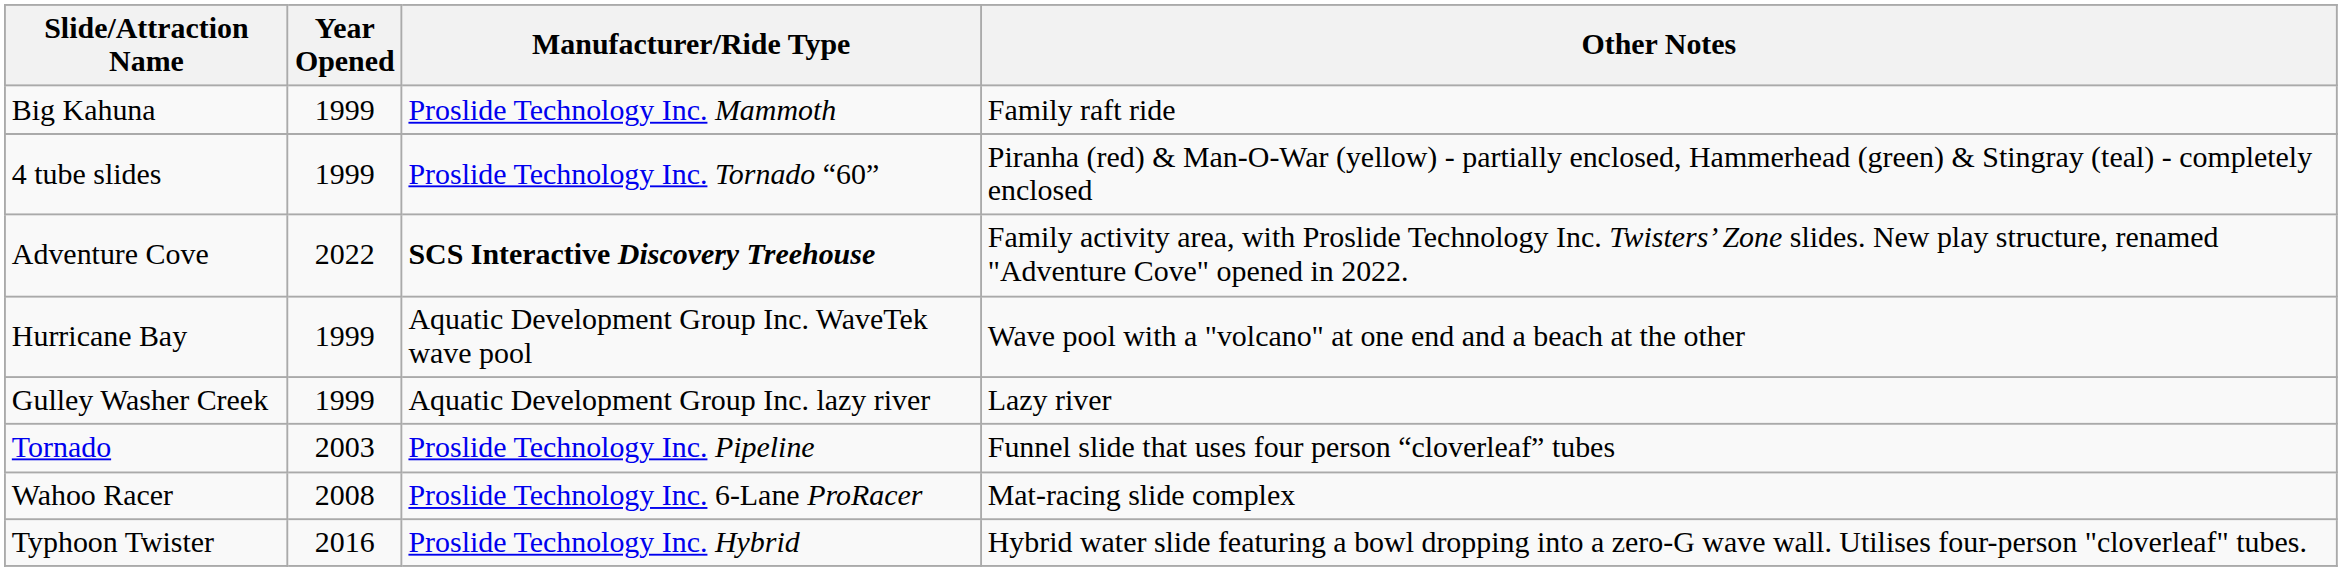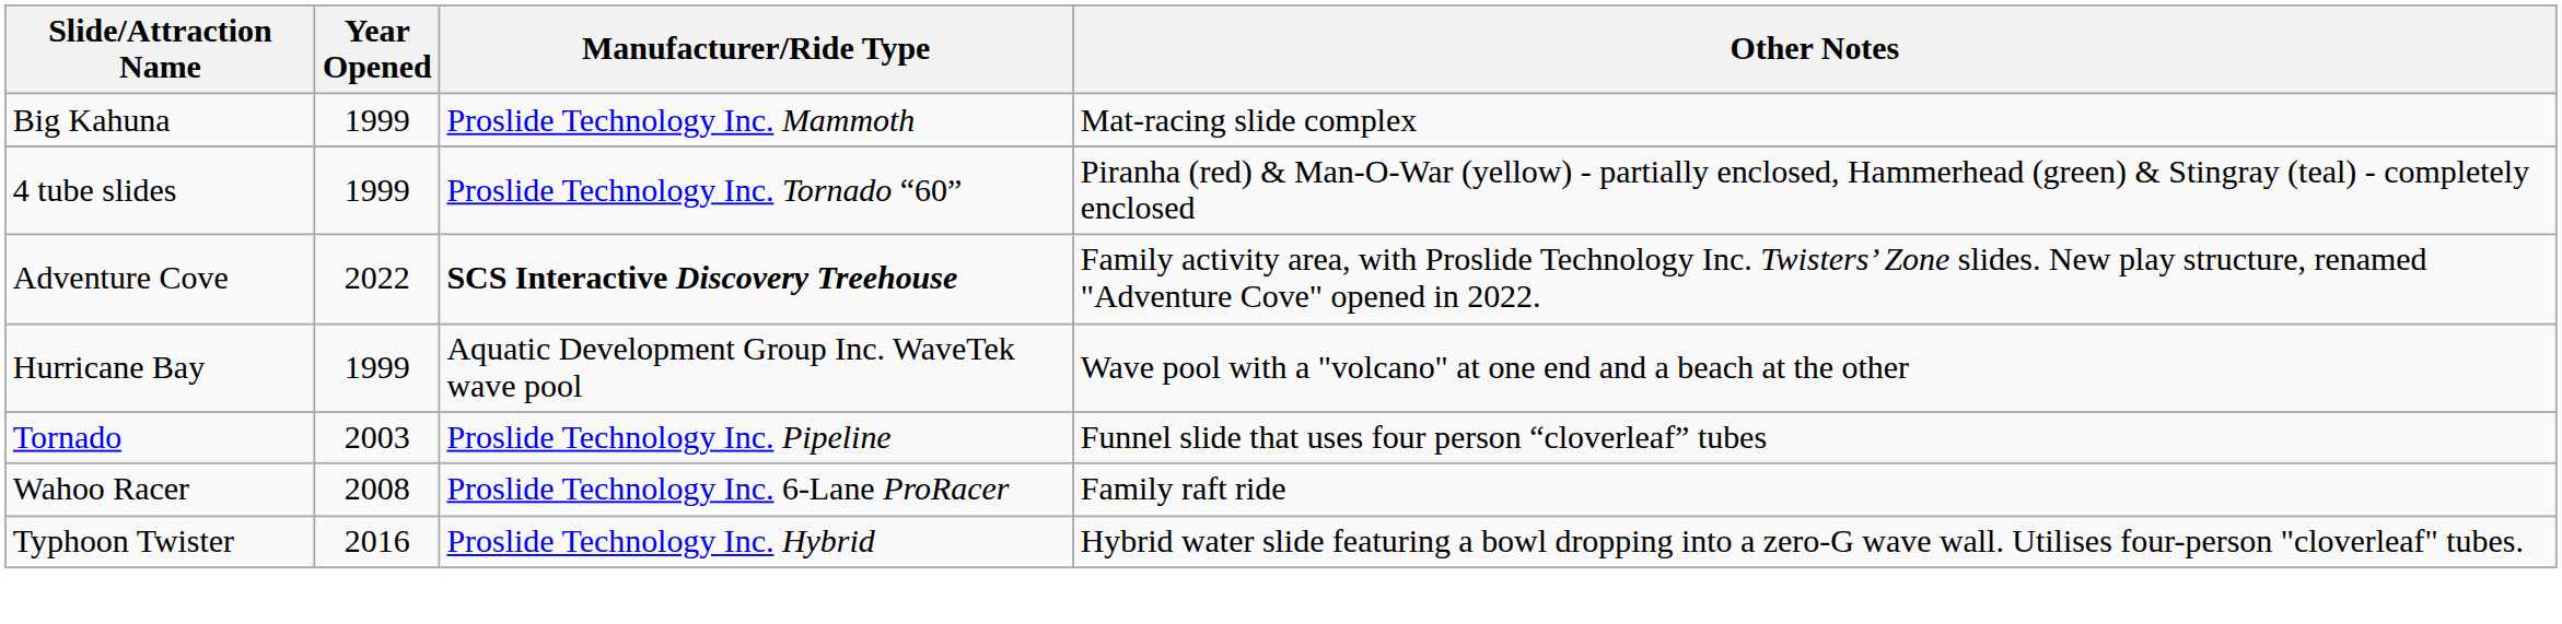Big Kahuna | Other Notes: Family raft ride -> Mat-racing slide complex
- row: Gulley Washer Creek | 1999 | Aquatic Development Group Inc. lazy river | Lazy river
Wahoo Racer | Other Notes: Mat-racing slide complex -> Family raft ride
